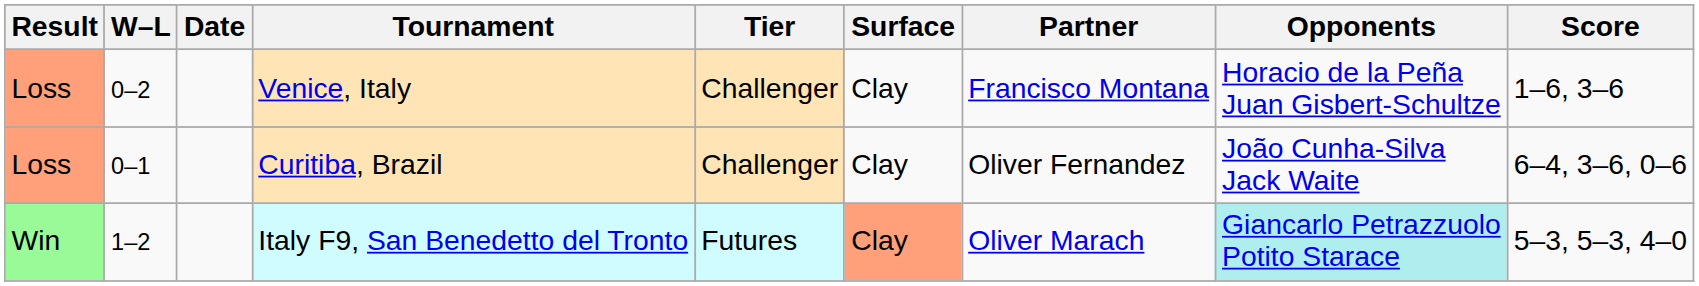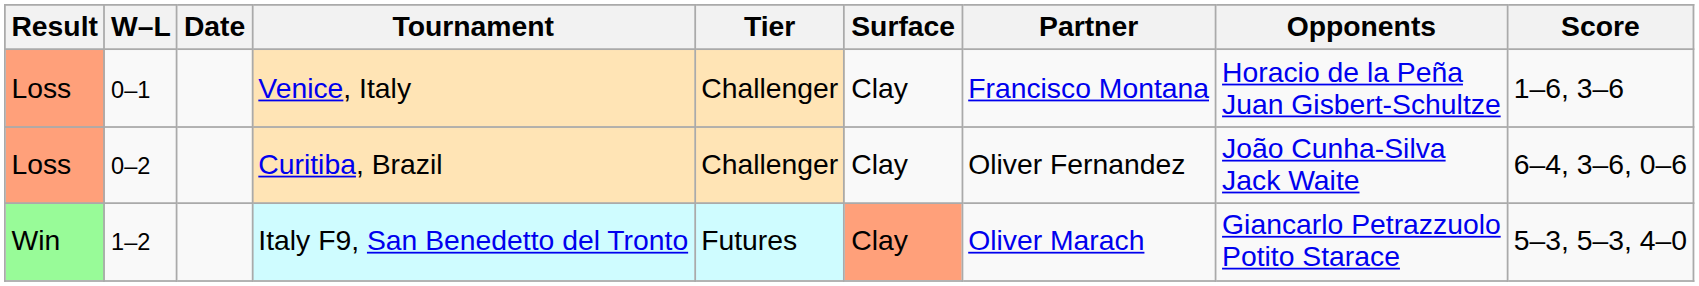Venice, Italy | W–L: 0–2 -> 0–1
Curitiba, Brazil | W–L: 0–1 -> 0–2
Italy F9, San Benedetto del Tronto | Opponents: paleturquoise background -> no background
